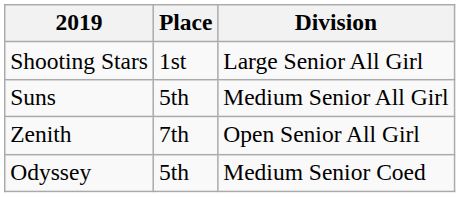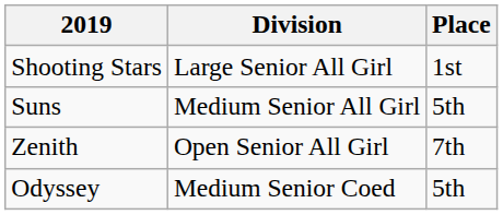columns swapped: Place <-> Division
